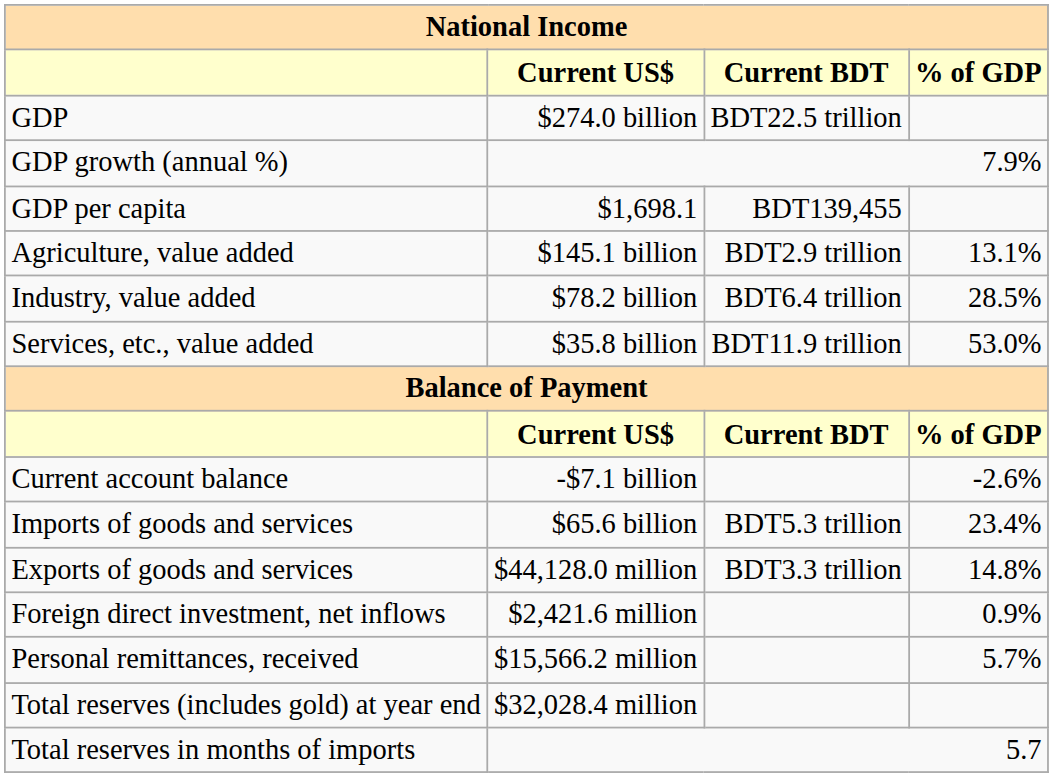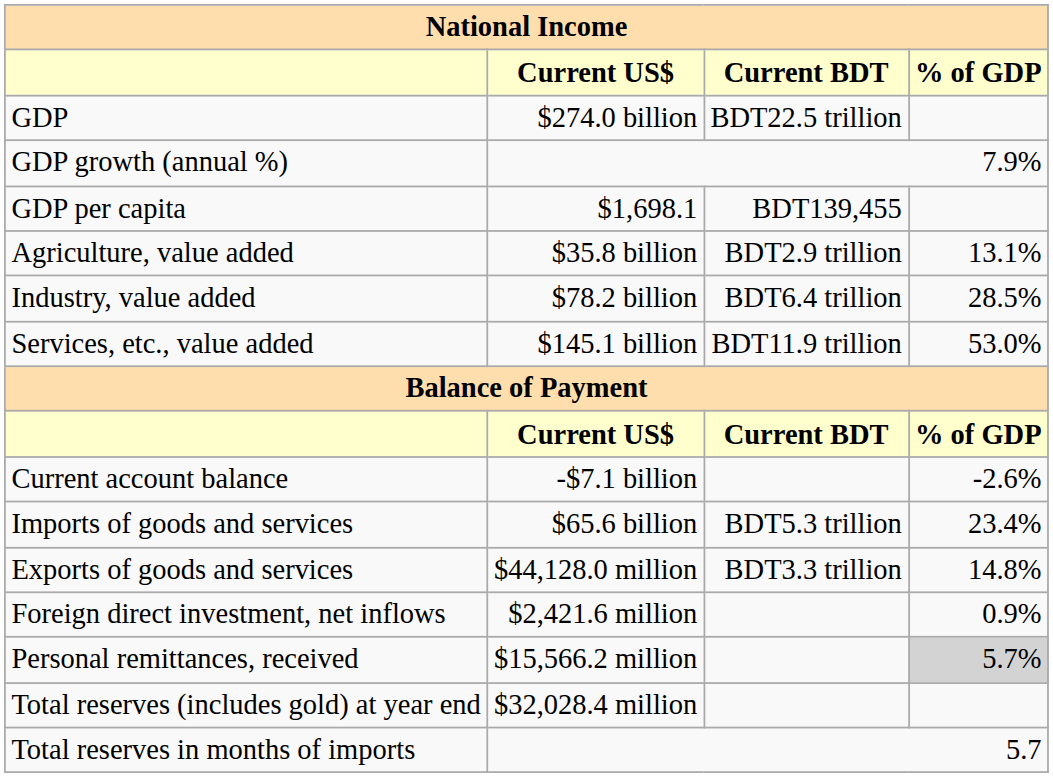Agriculture, value added | Current US$: $145.1 billion -> $35.8 billion
Services, etc., value added | Current US$: $35.8 billion -> $145.1 billion
Personal remittances, received | % of GDP: no background -> lightgrey background
